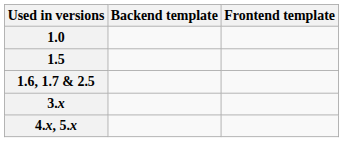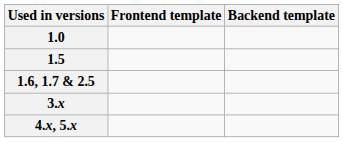columns swapped: Frontend template <-> Backend template
